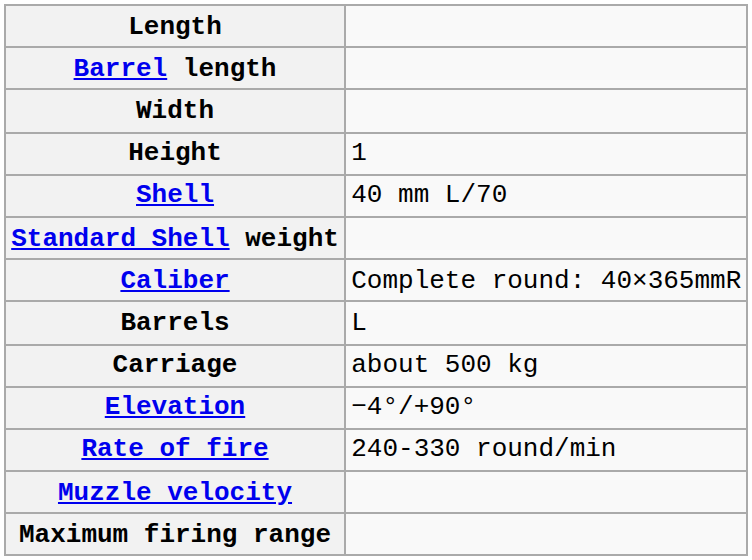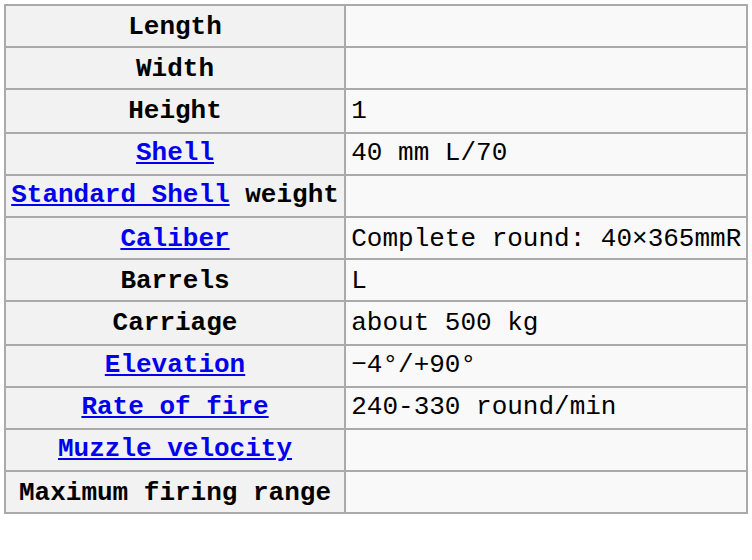- row: Barrel length
